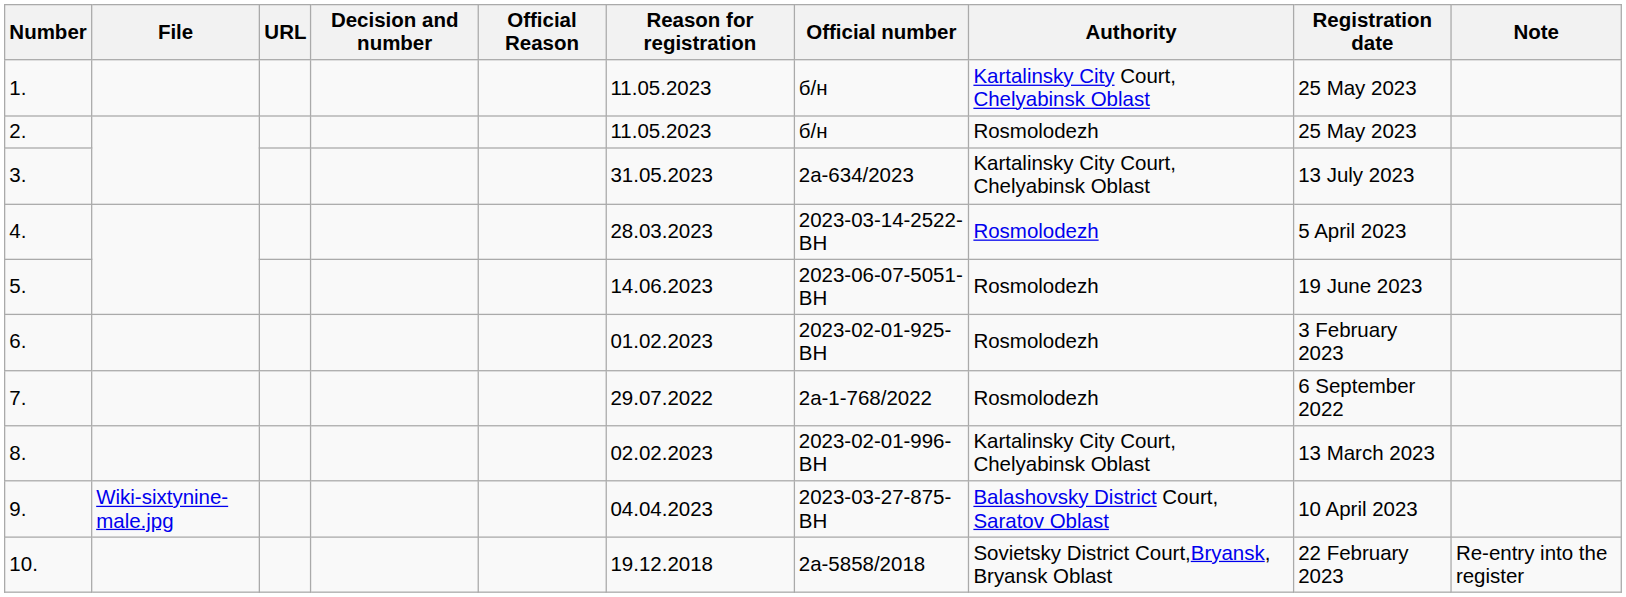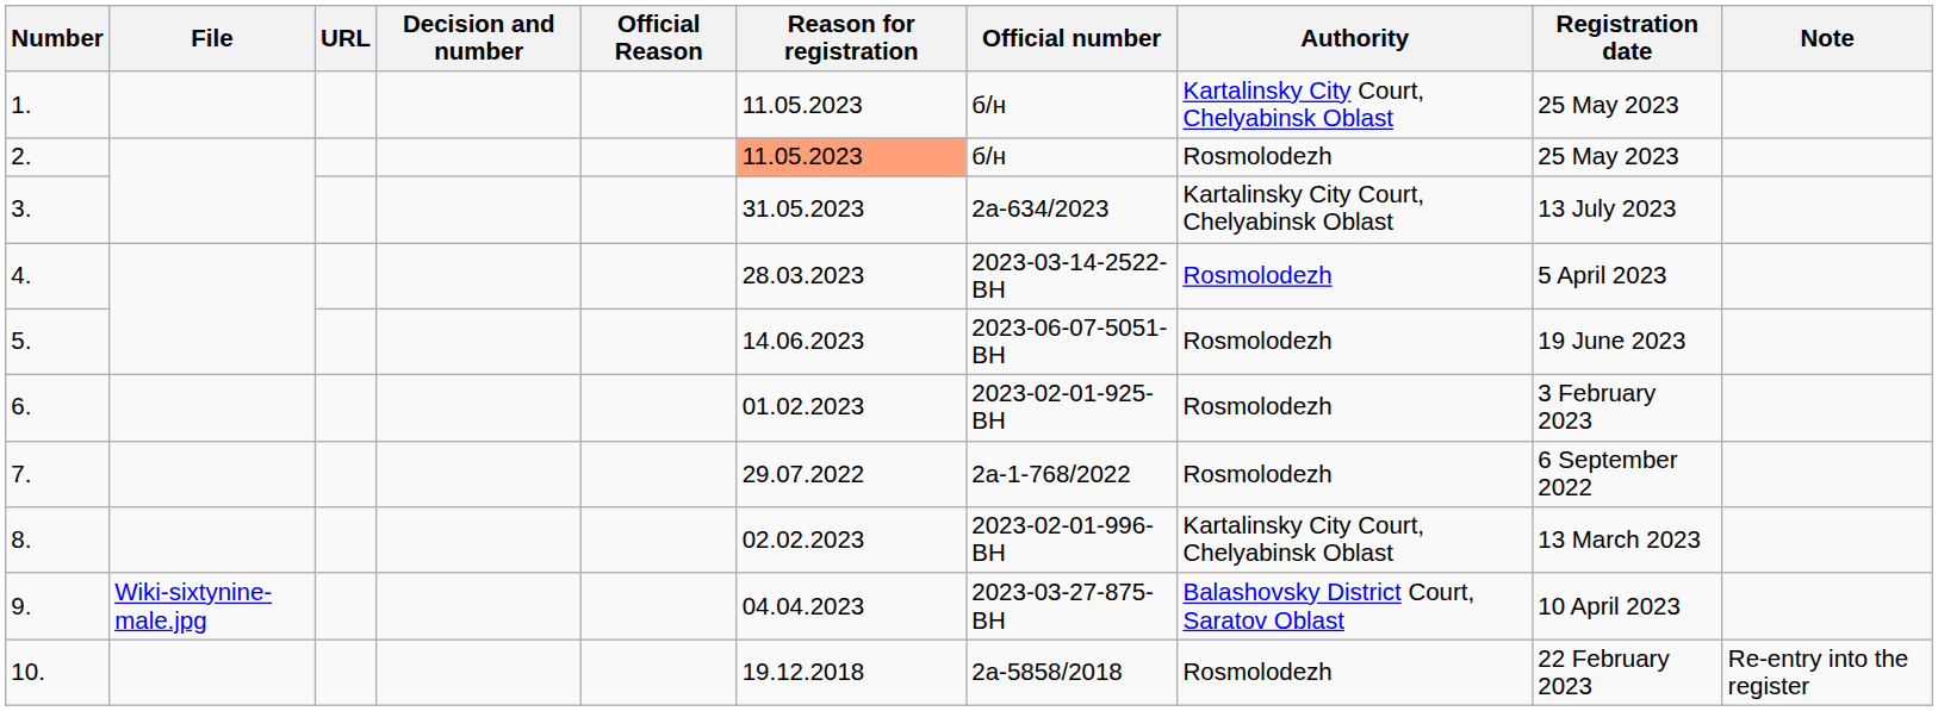2. | Reason for registration: no background -> lightsalmon background
10. | Authority: Sovietsky District Court,Bryansk, Bryansk Oblast -> Rosmolodezh
